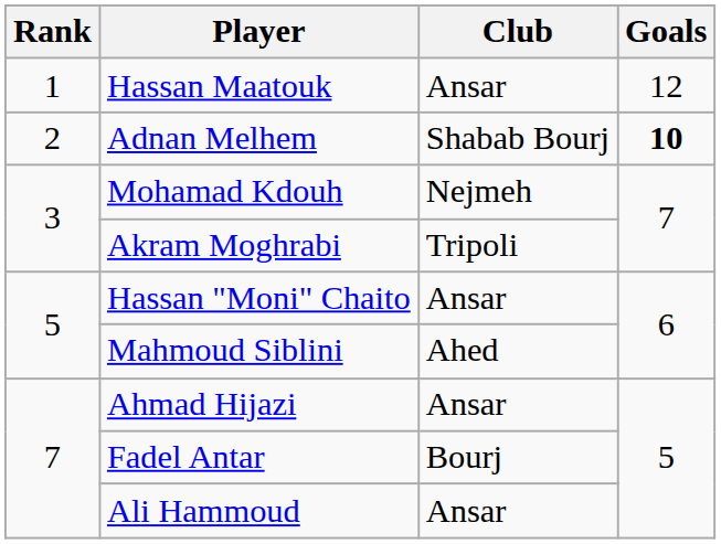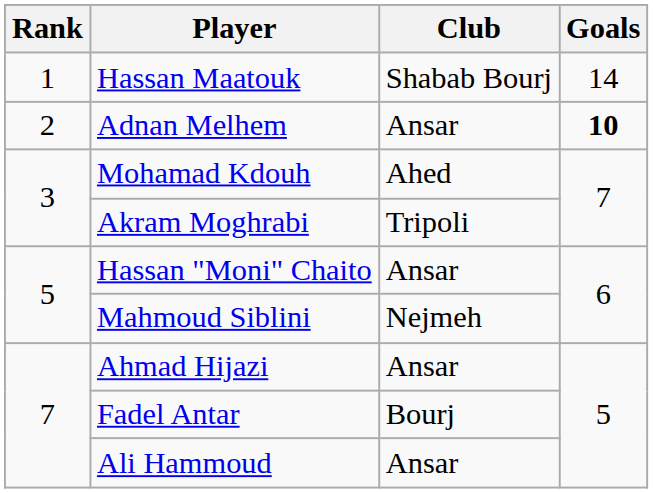Hassan Maatouk | Club: Ansar -> Shabab Bourj
Hassan Maatouk | Goals: 12 -> 14
Adnan Melhem | Club: Shabab Bourj -> Ansar
Mohamad Kdouh | Club: Nejmeh -> Ahed
Mahmoud Siblini | Club: Ahed -> Nejmeh
